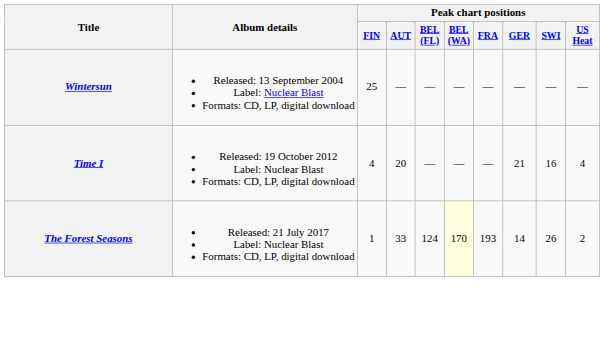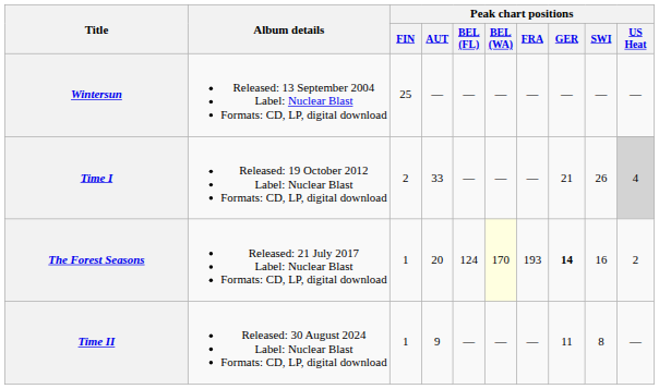Time I | Peak chart positions / FIN: 4 -> 2
Time I | Peak chart positions / AUT: 20 -> 33
Time I | Peak chart positions / SWI: 16 -> 26
Time I | Peak chart positions / US Heat: no background -> lightgrey background
The Forest Seasons | Peak chart positions / AUT: 33 -> 20
The Forest Seasons | Peak chart positions / GER: normal -> bold
The Forest Seasons | Peak chart positions / SWI: 26 -> 16
+ row: Time II | Released: 30 August 2024 Label: Nuclear Blast Formats: CD, LP, digital download | 1 | 9 | — | — | — | 11 | 8 | —
